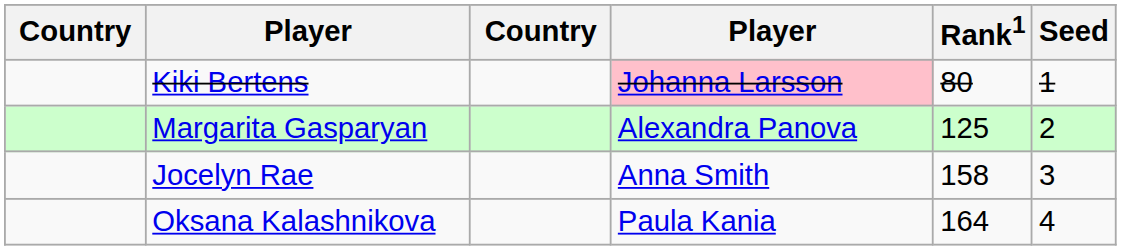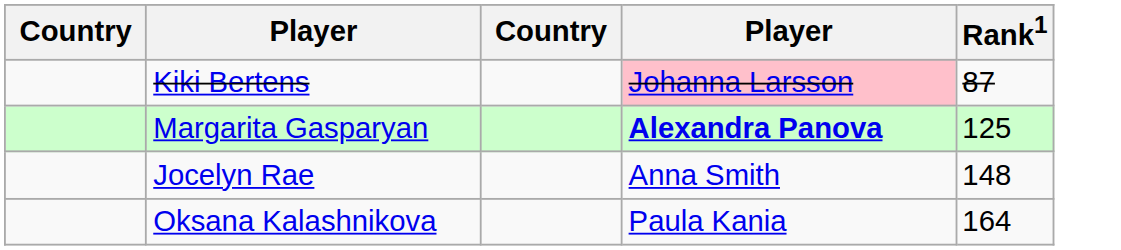- column: Seed | 1 | 2 | 3 | 4
Kiki Bertens | Rank1: 80 -> 87
Margarita Gasparyan | column 4: normal -> bold
Jocelyn Rae | Rank1: 158 -> 148
